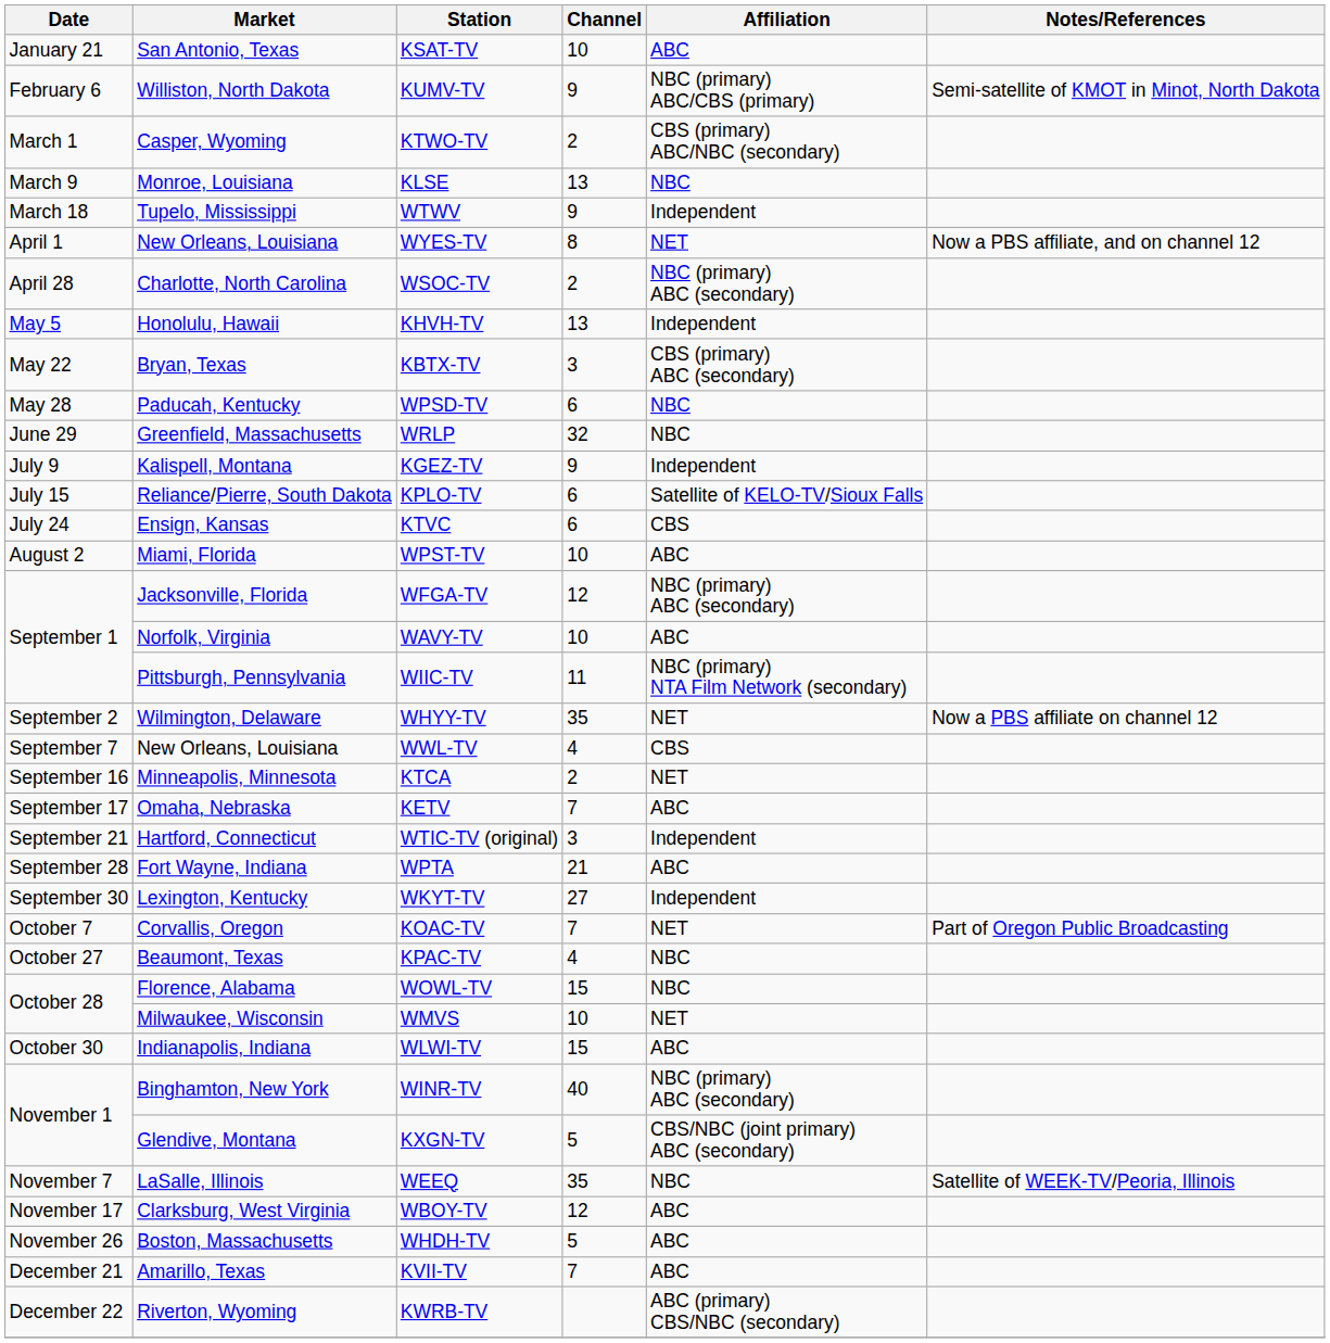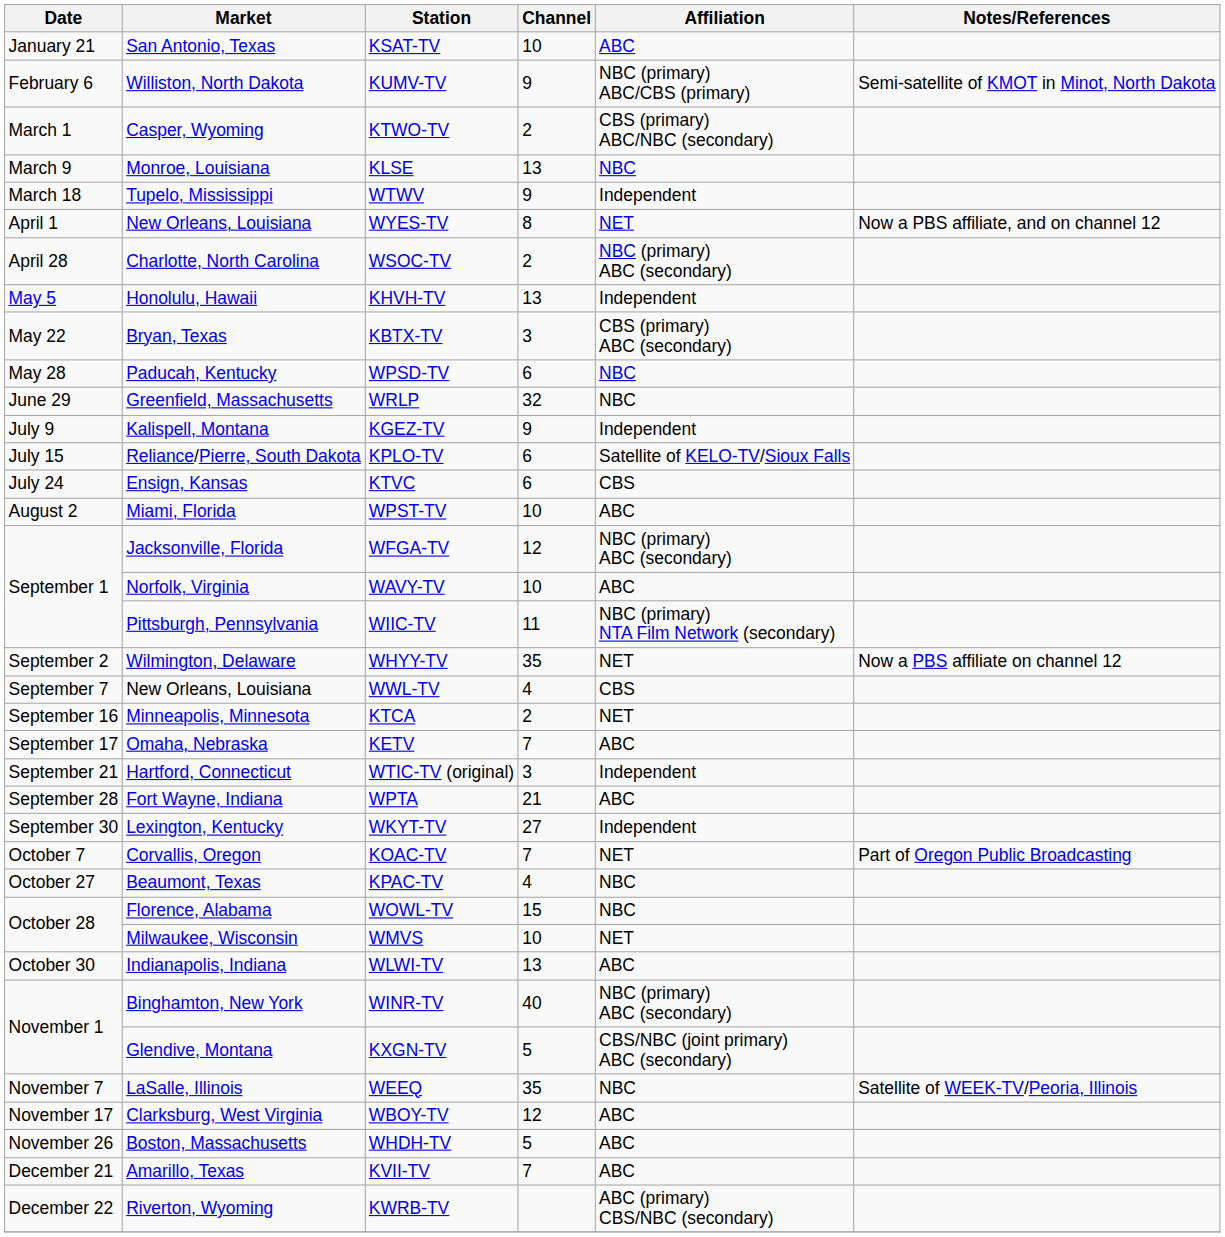WLWI-TV | Channel: 15 -> 13
